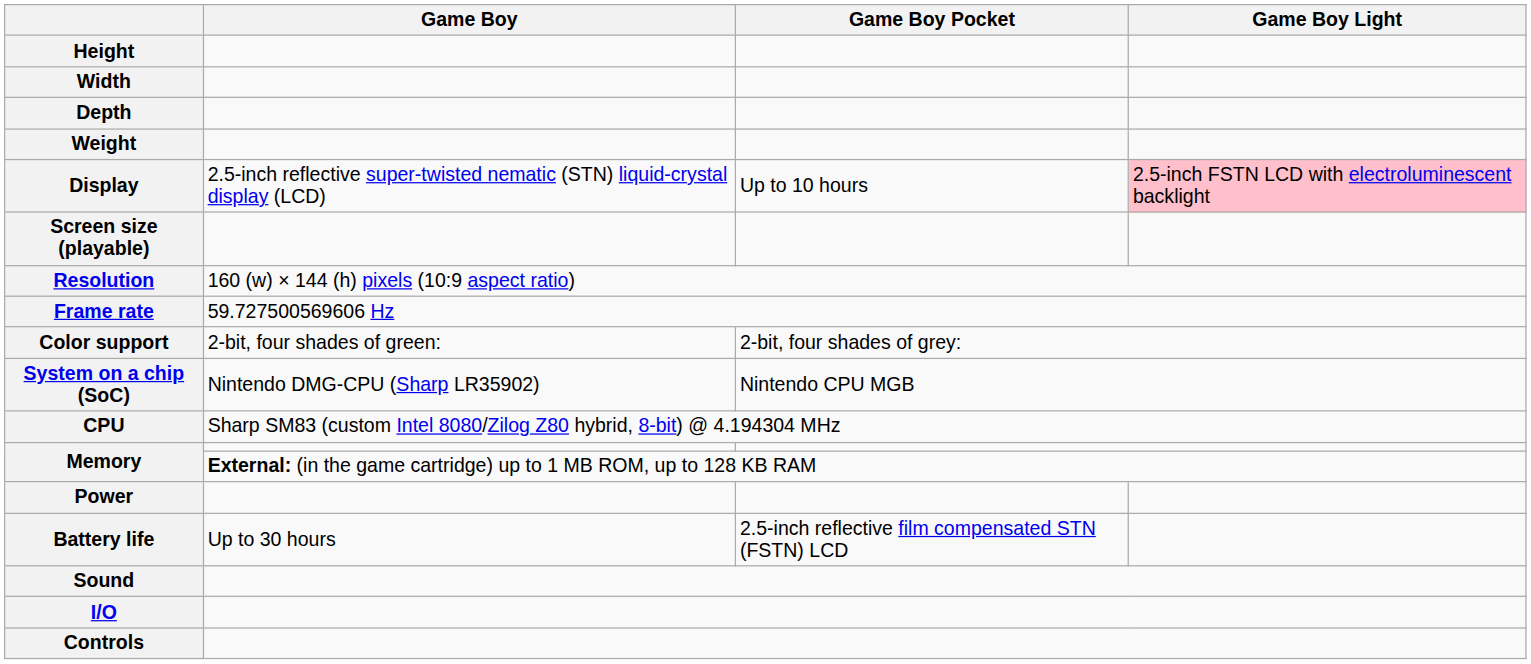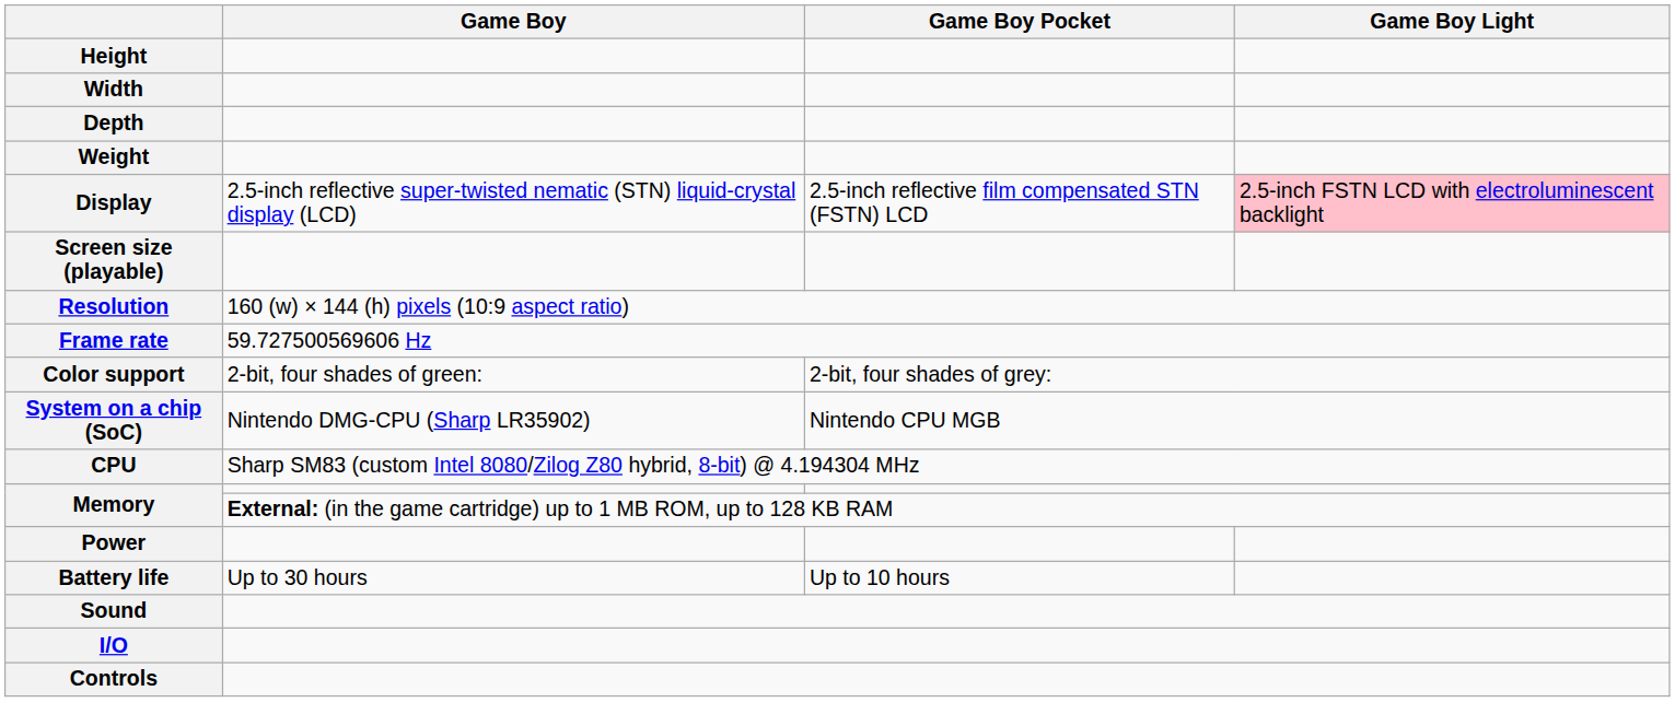Display | Game Boy Pocket: Up to 10 hours -> 2.5-inch reflective film compensated STN (FSTN) LCD
Battery life | Game Boy Pocket: 2.5-inch reflective film compensated STN (FSTN) LCD -> Up to 10 hours
